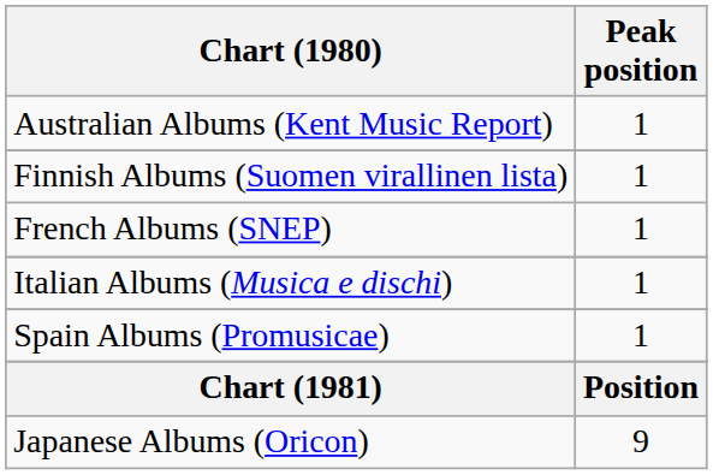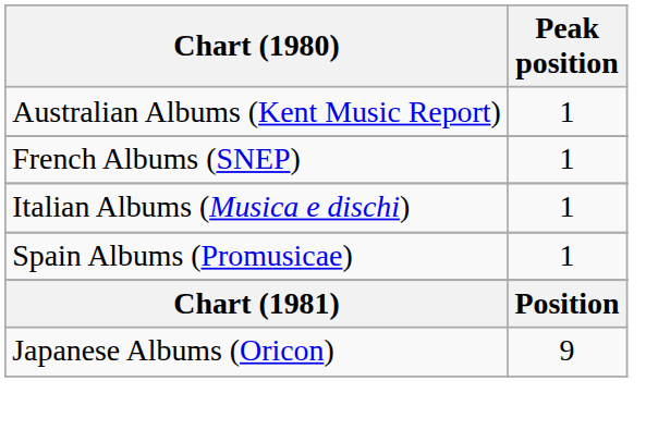- row: Finnish Albums (Suomen virallinen lista) | 1
